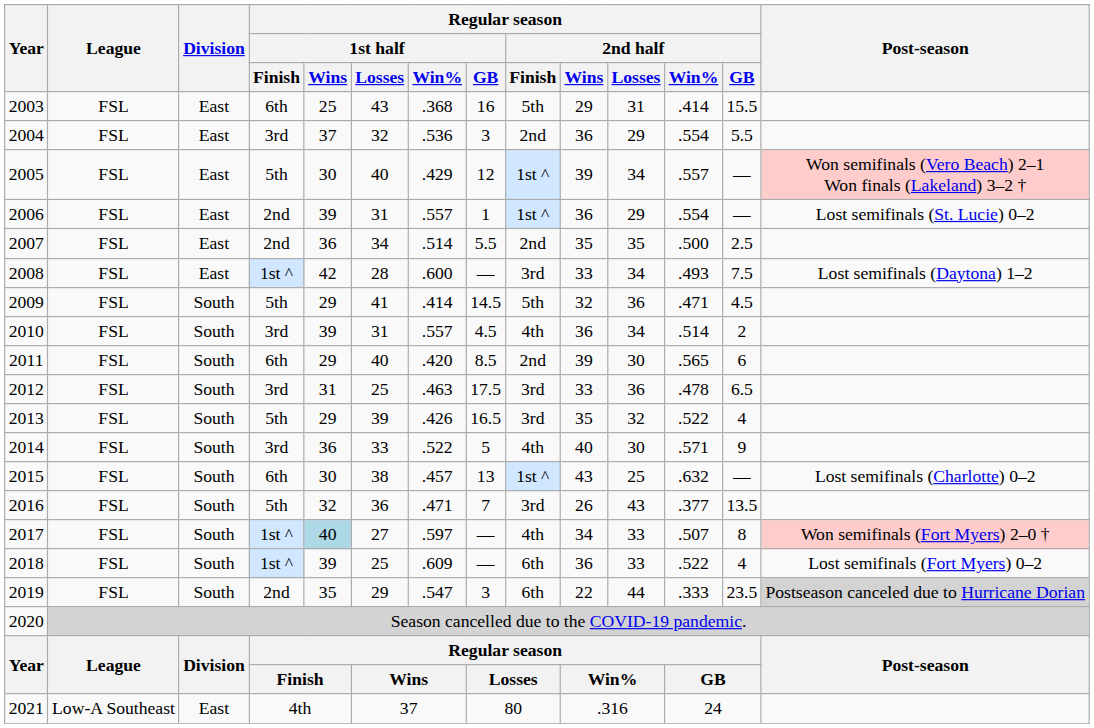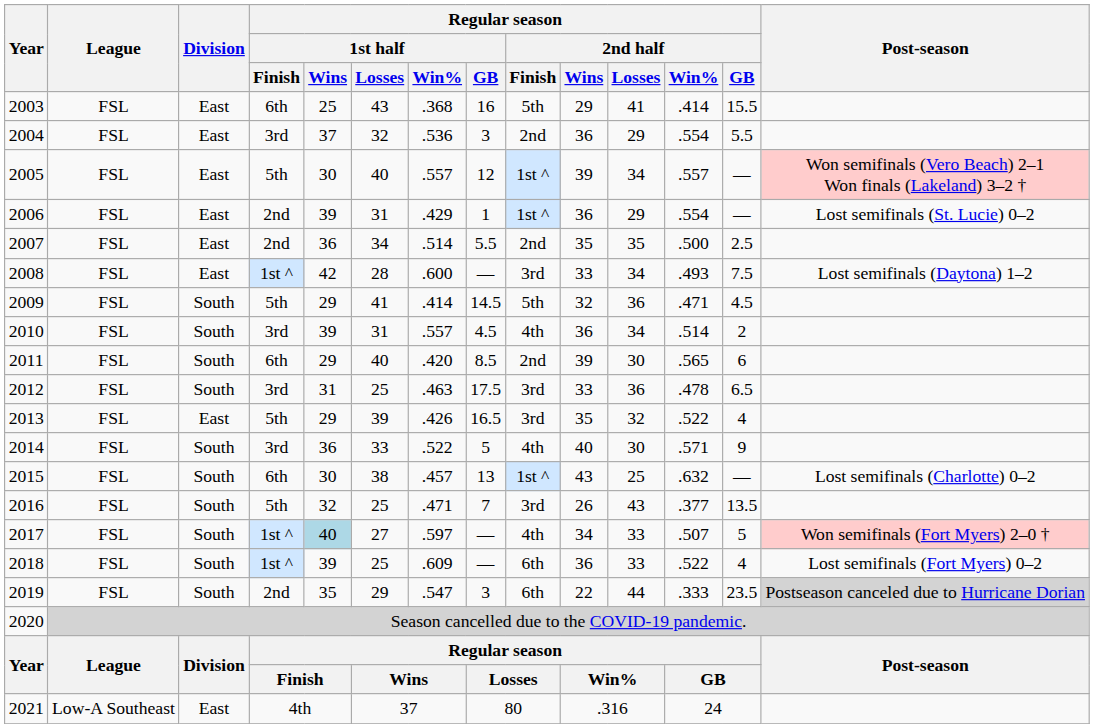2003 | Regular season / 2nd half / Losses: 31 -> 41
2005 | Regular season / 1st half / Win%: .429 -> .557
2006 | Regular season / 1st half / Win%: .557 -> .429
2013 | Division: South -> East
2016 | Regular season / 1st half / Losses: 36 -> 25
2017 | Regular season / 2nd half / GB: 8 -> 5
